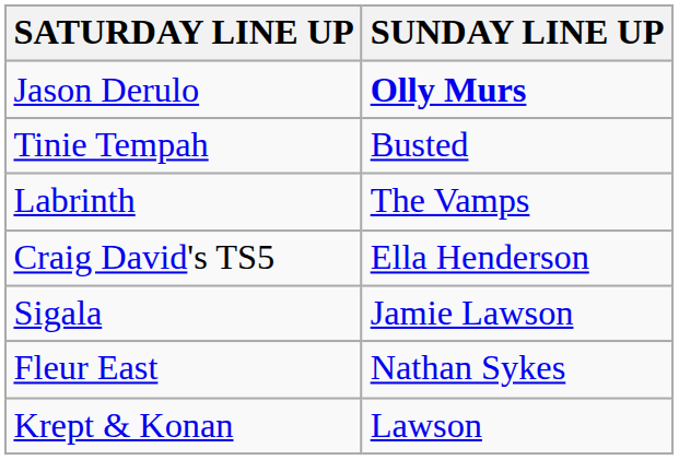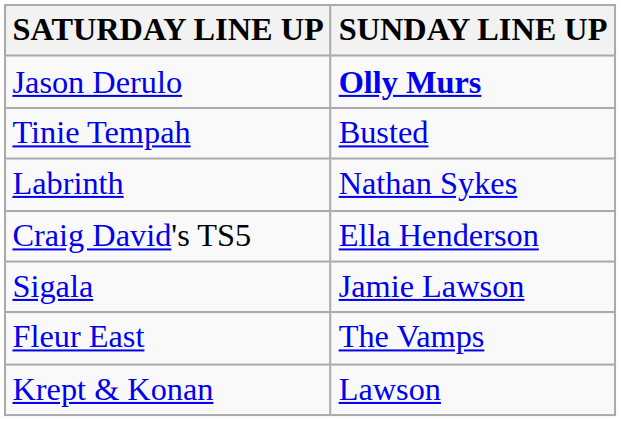Labrinth | SUNDAY LINE UP: The Vamps -> Nathan Sykes
Fleur East | SUNDAY LINE UP: Nathan Sykes -> The Vamps
